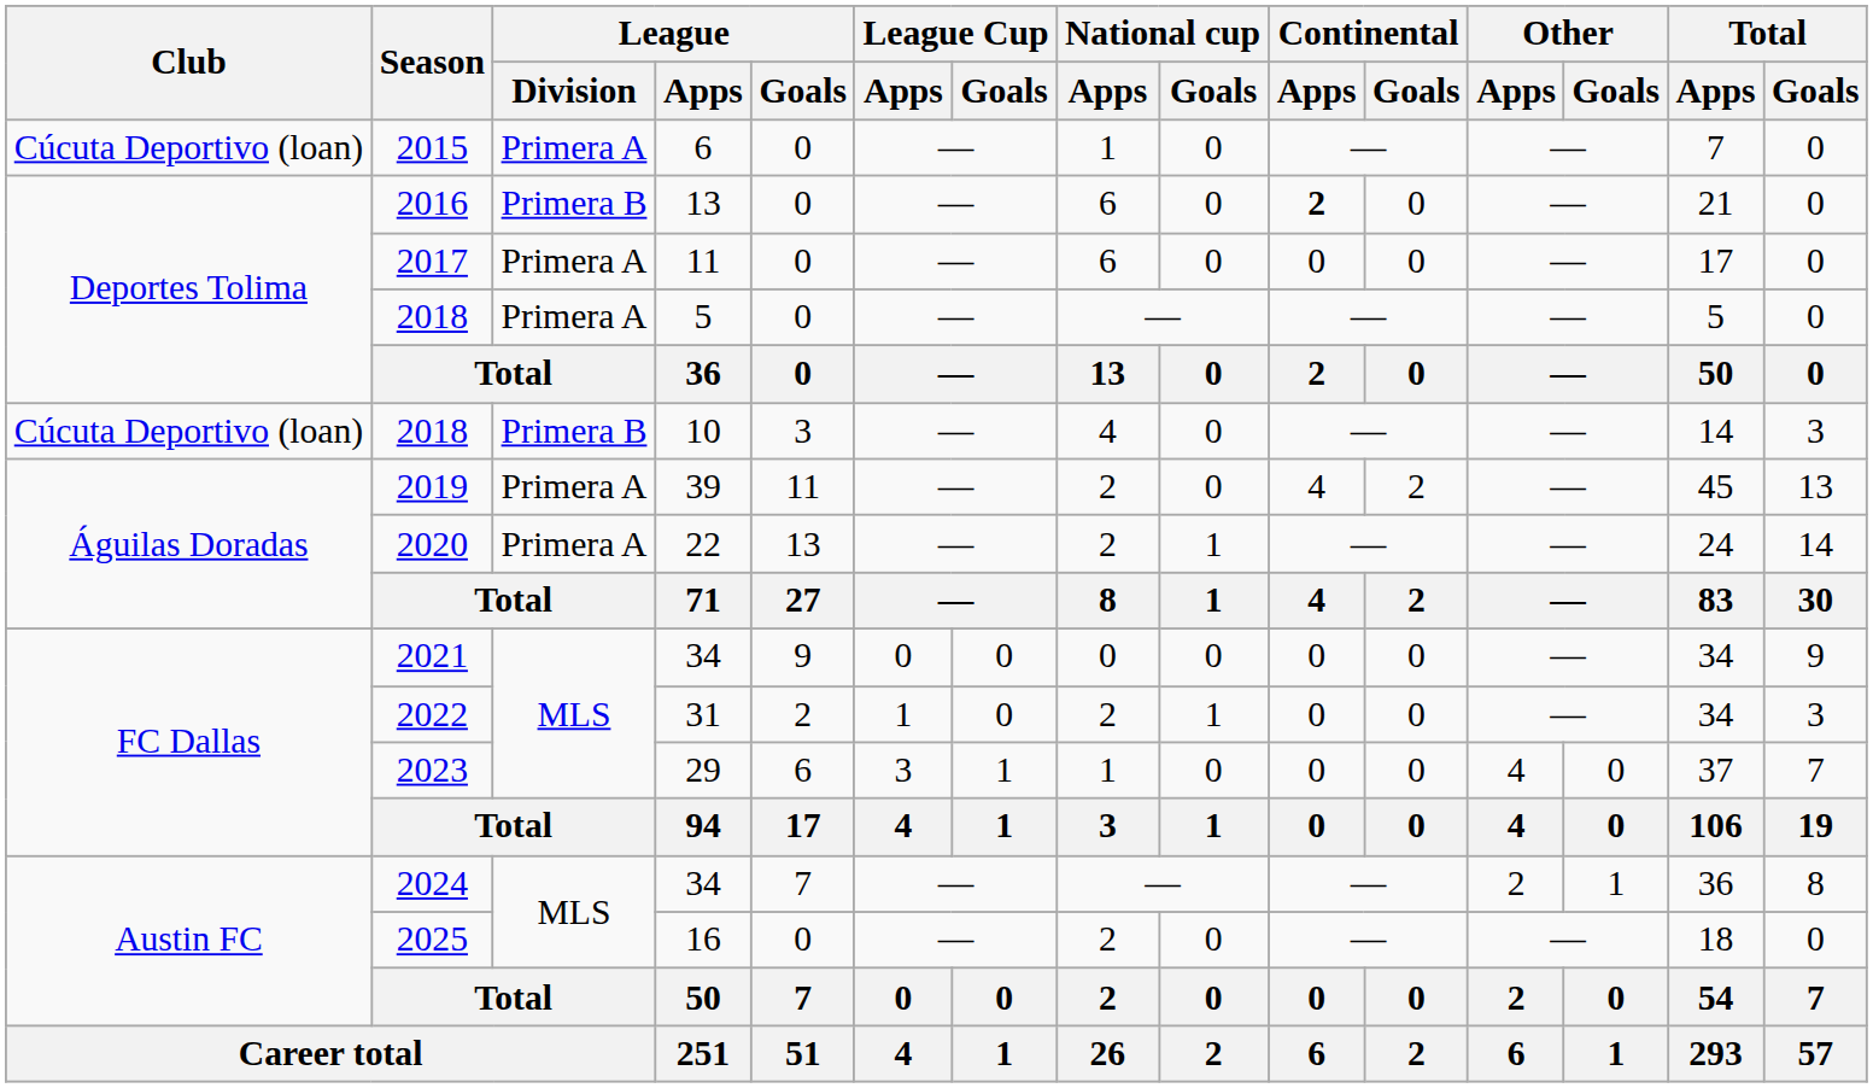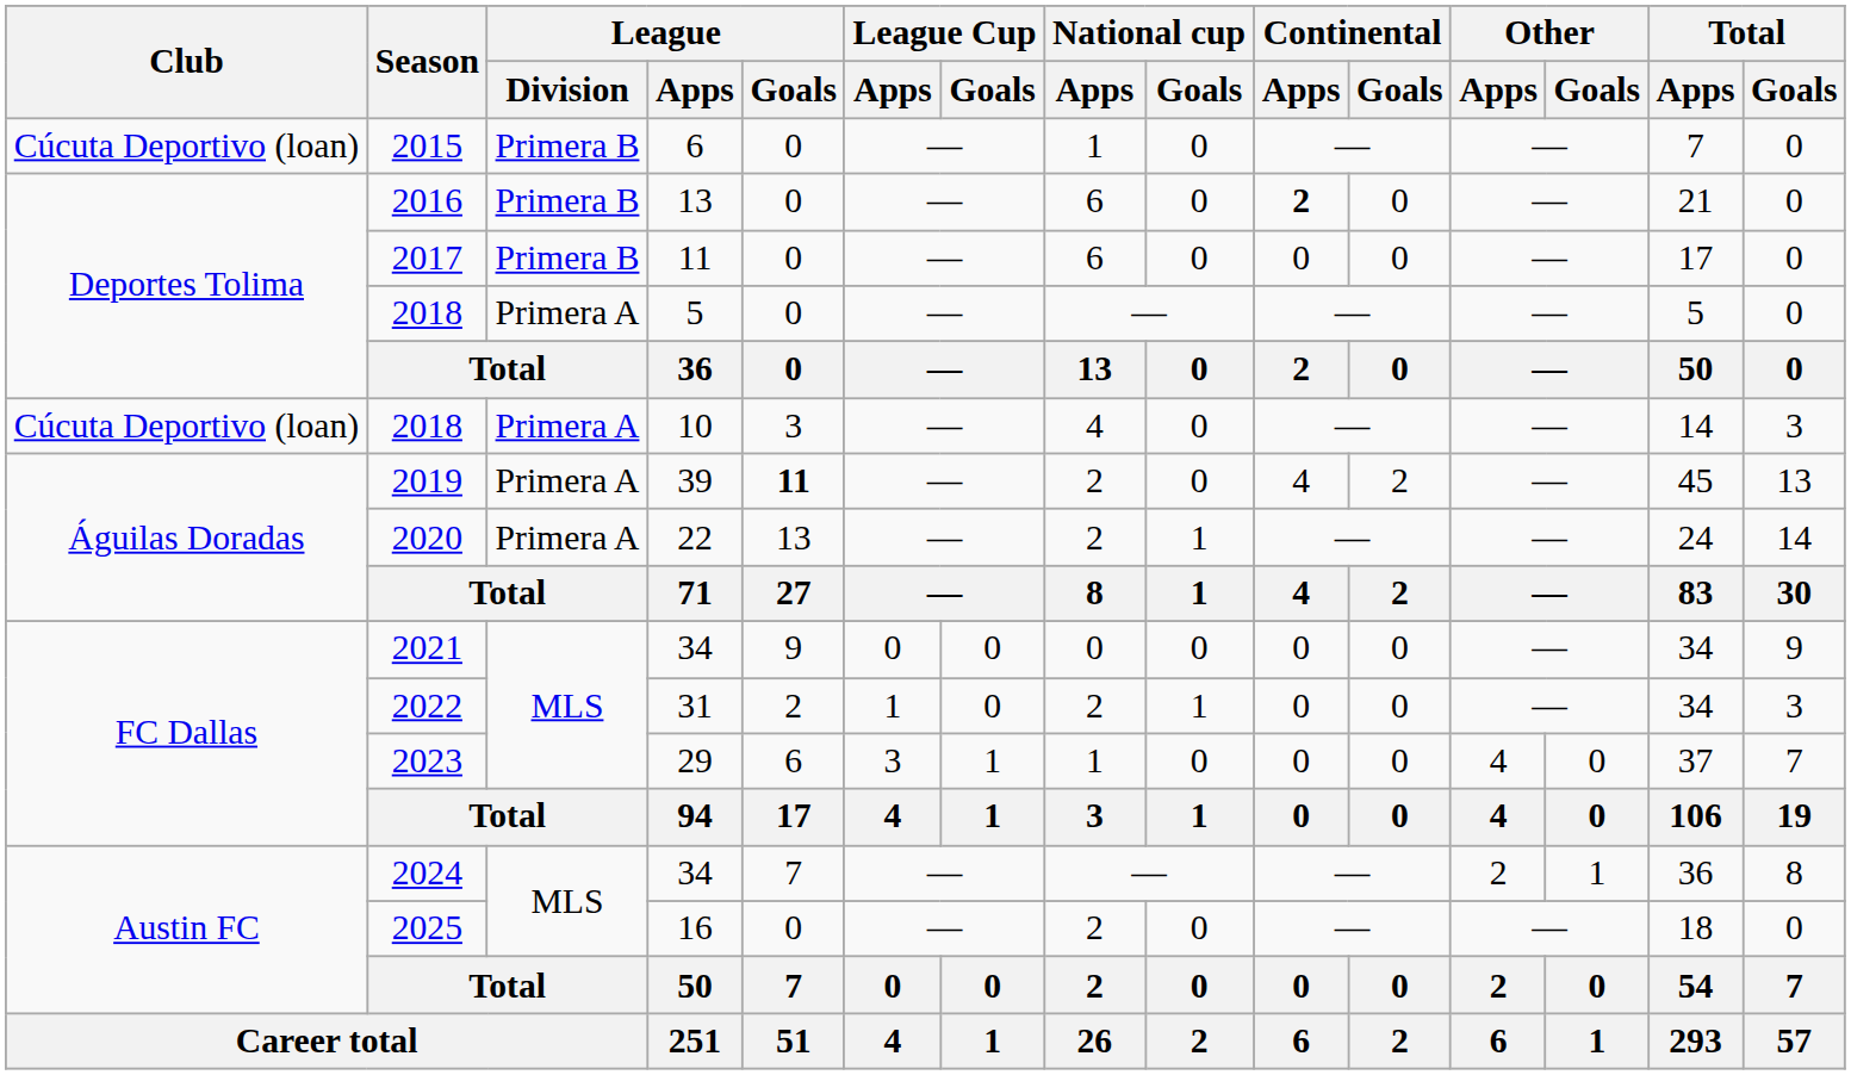2015 | League / Division: Primera A -> Primera B
2017 | League / Division: Primera A -> Primera B
2018 / 10 | League / Division: Primera B -> Primera A
2019 | League / Goals: normal -> bold
